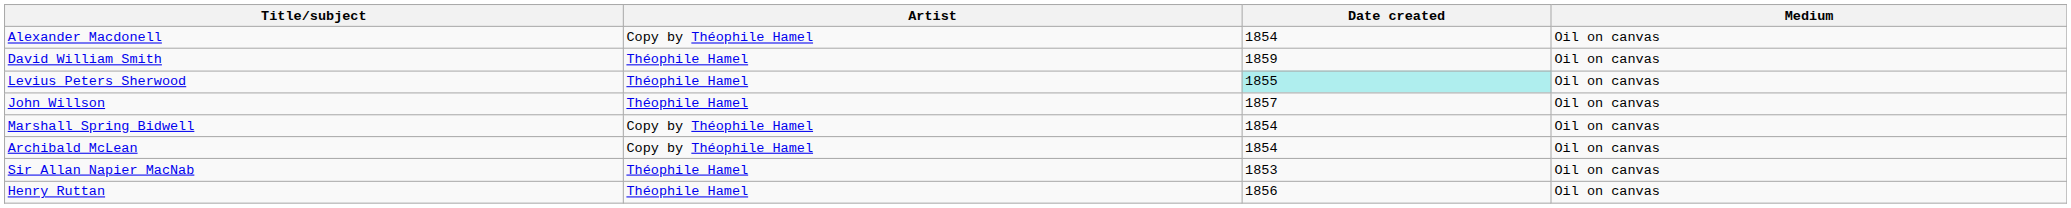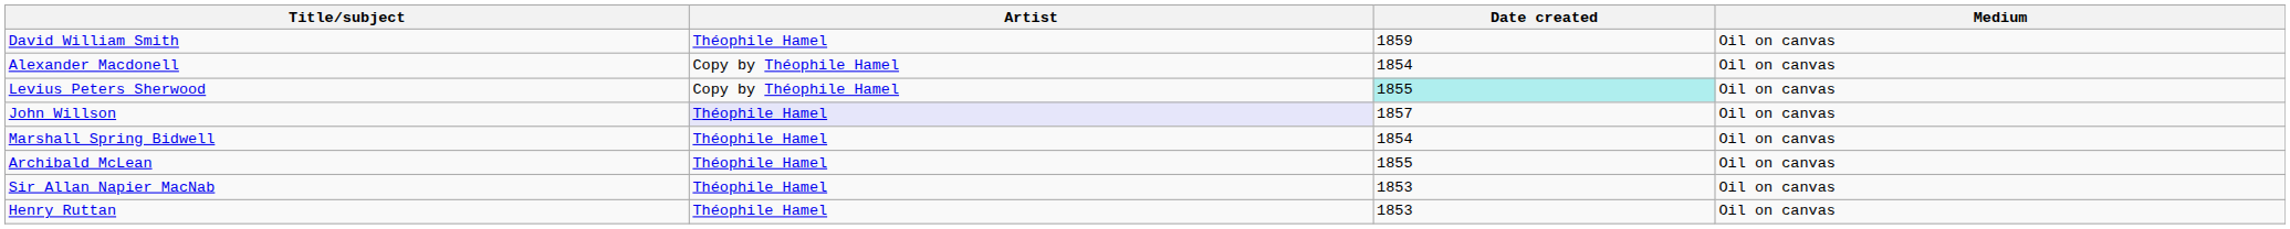rows swapped: David William Smith <-> Alexander Macdonell
Levius Peters Sherwood | Artist: Théophile Hamel -> Copy by Théophile Hamel
John Willson | Artist: no background -> lavender background
Marshall Spring Bidwell | Artist: Copy by Théophile Hamel -> Théophile Hamel
Archibald McLean | Artist: Copy by Théophile Hamel -> Théophile Hamel
Archibald McLean | Date created: 1854 -> 1855
Henry Ruttan | Date created: 1856 -> 1853
